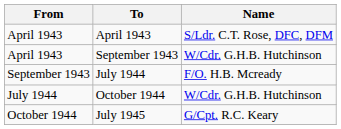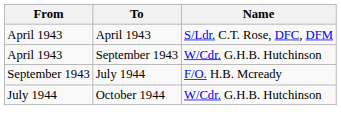- row: October 1944 | July 1945 | G/Cpt. R.C. Keary
